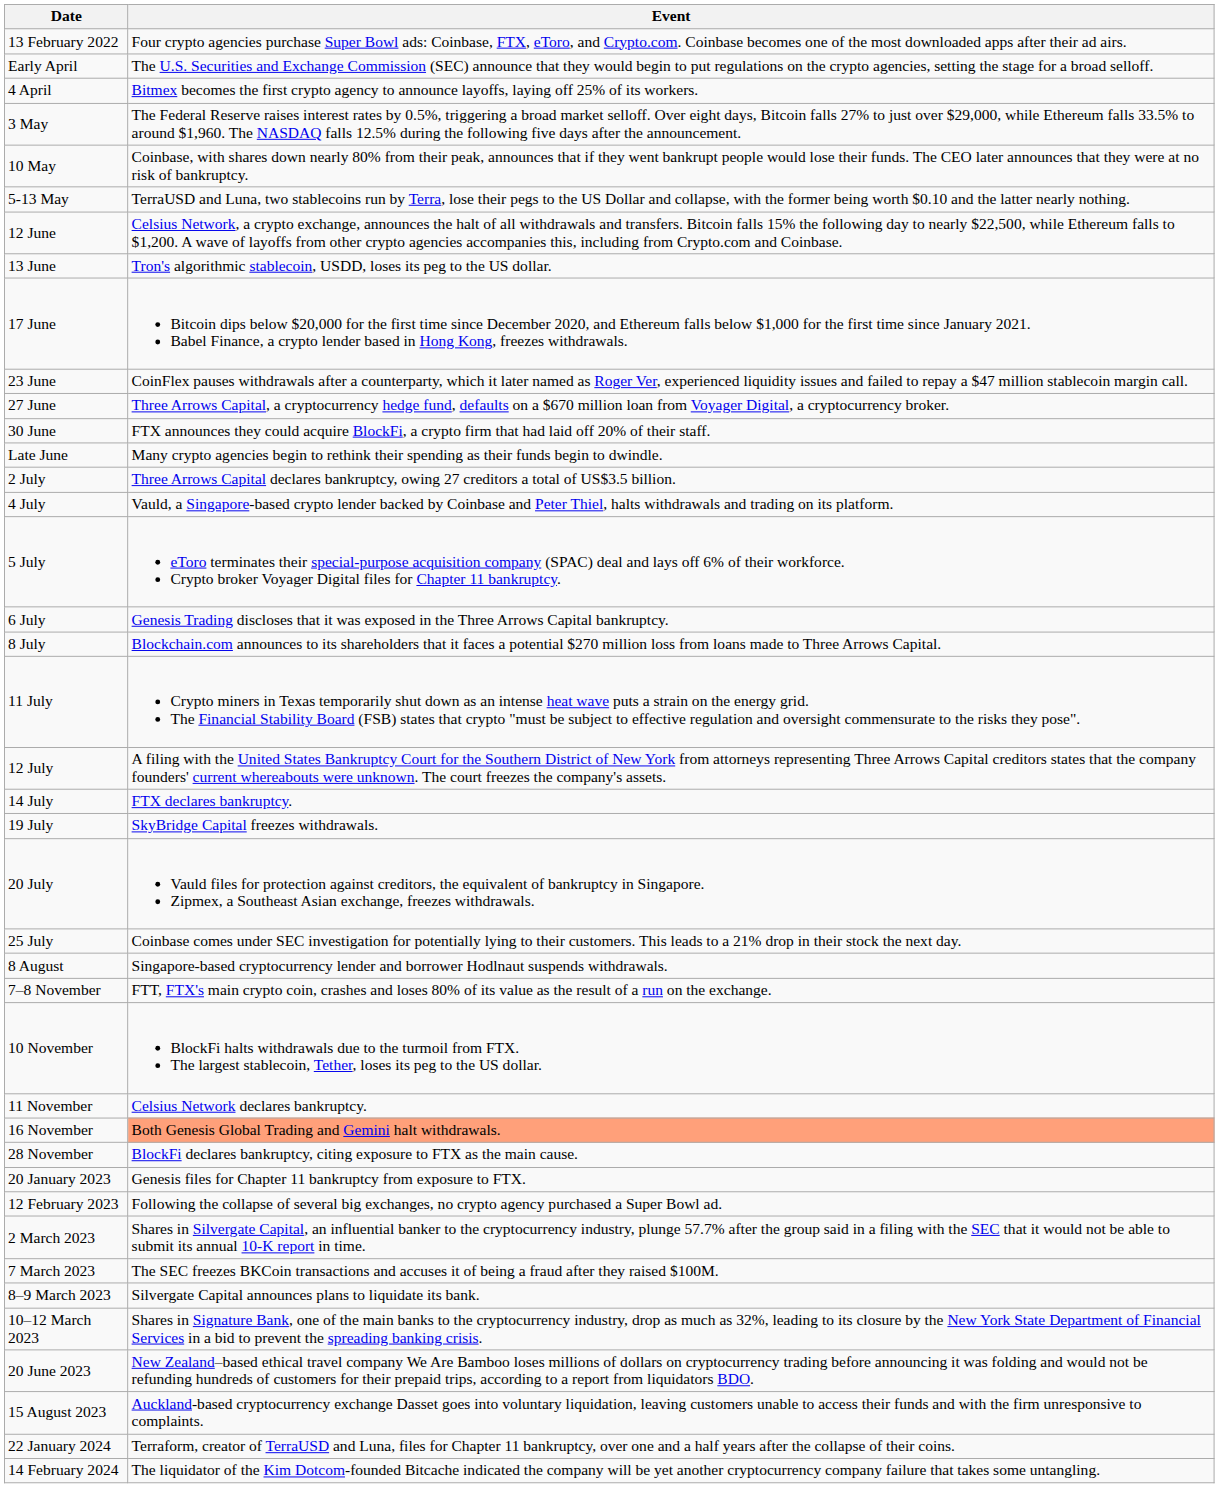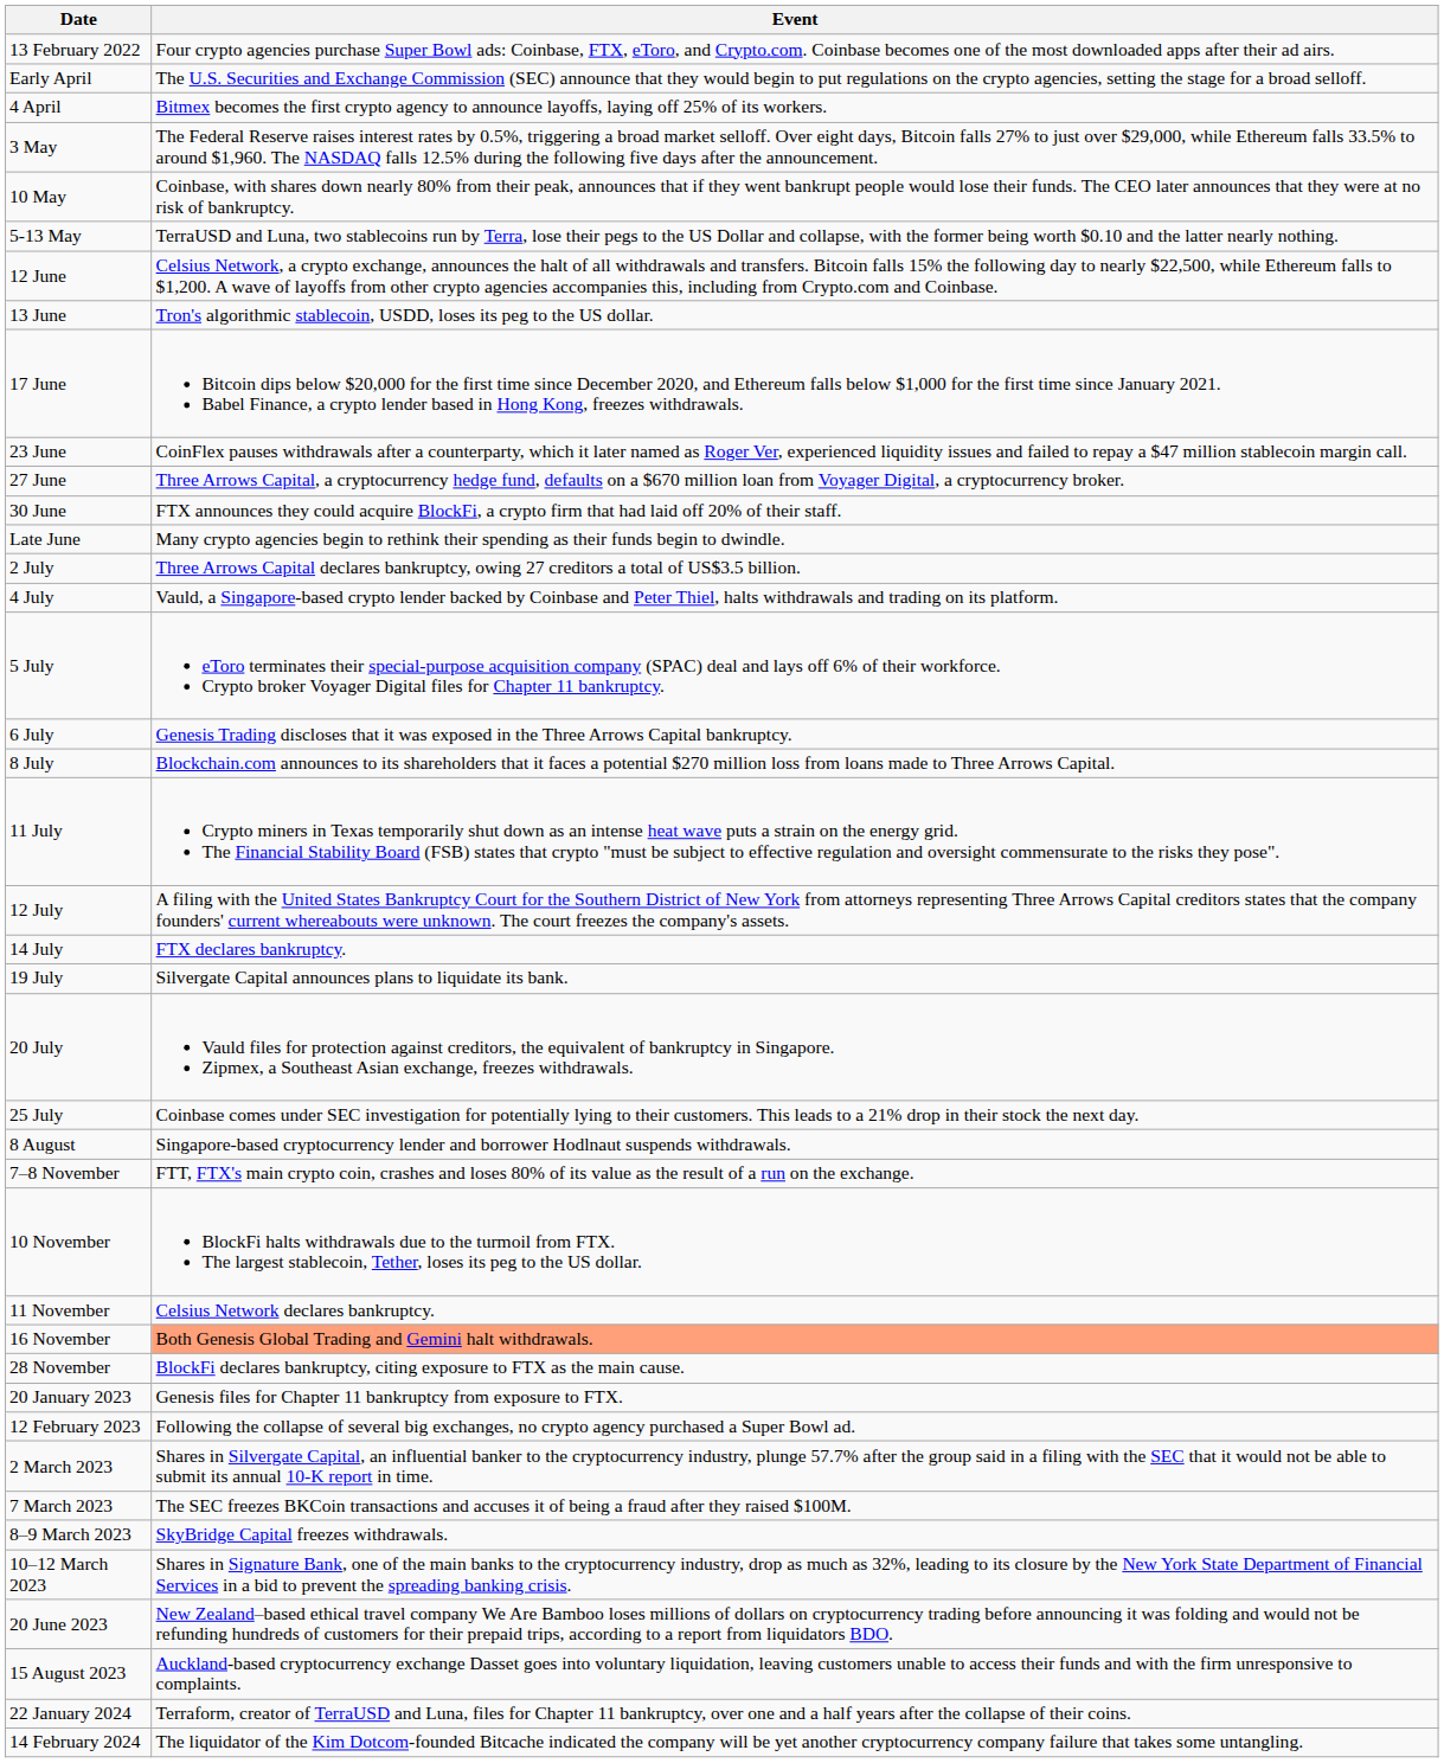19 July | Event: SkyBridge Capital freezes withdrawals. -> Silvergate Capital announces plans to liquidate its bank.
8–9 March 2023 | Event: Silvergate Capital announces plans to liquidate its bank. -> SkyBridge Capital freezes withdrawals.
